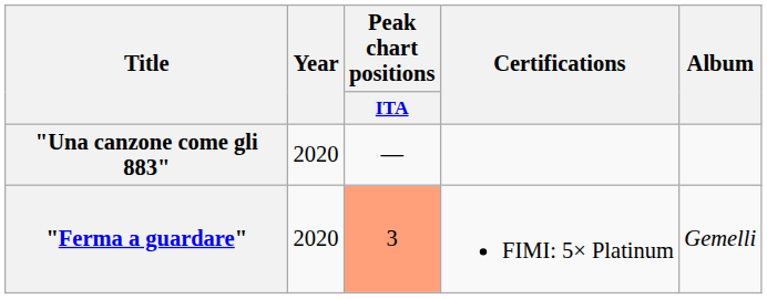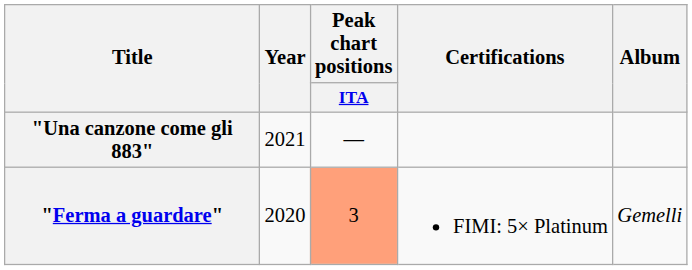"Una canzone come gli 883" | Year: 2020 -> 2021
